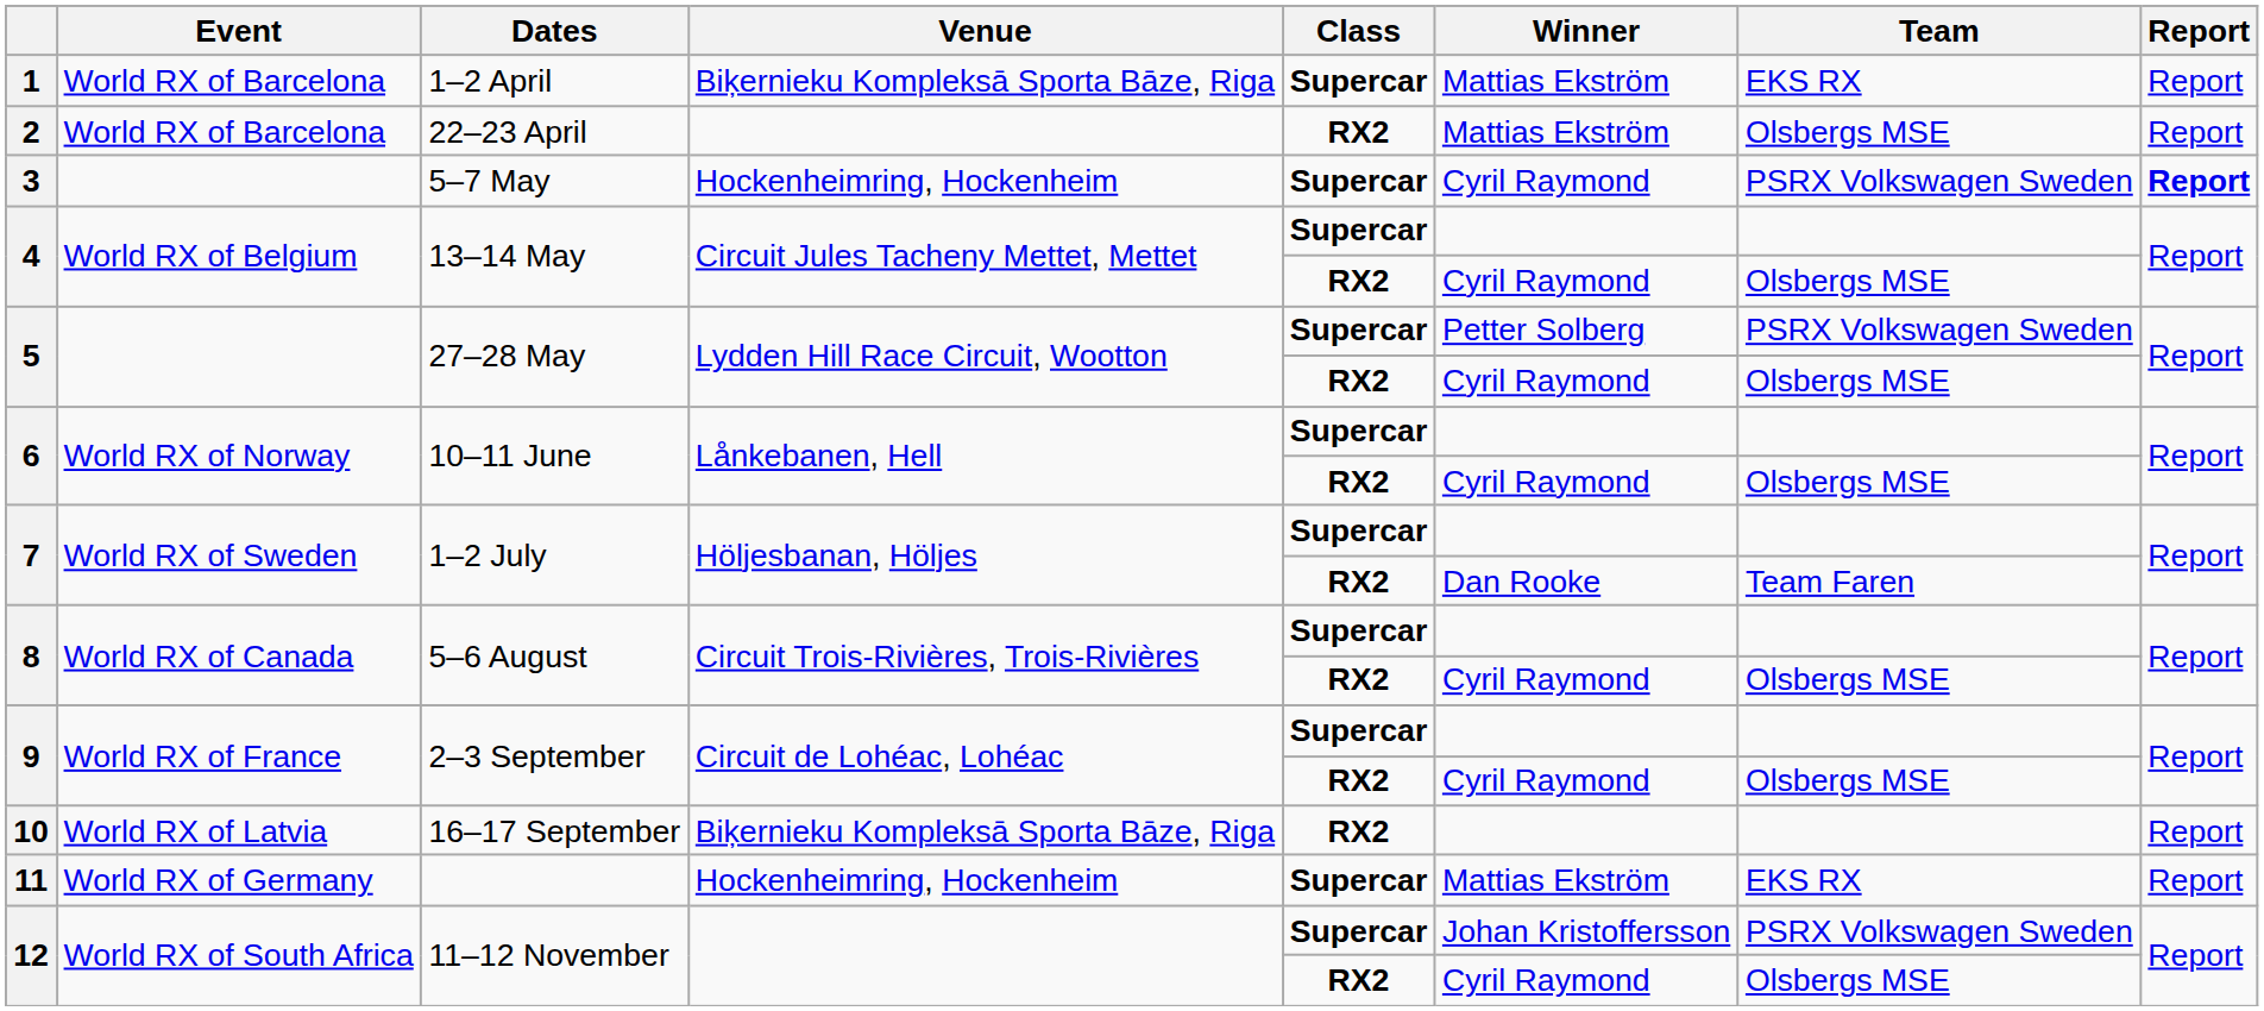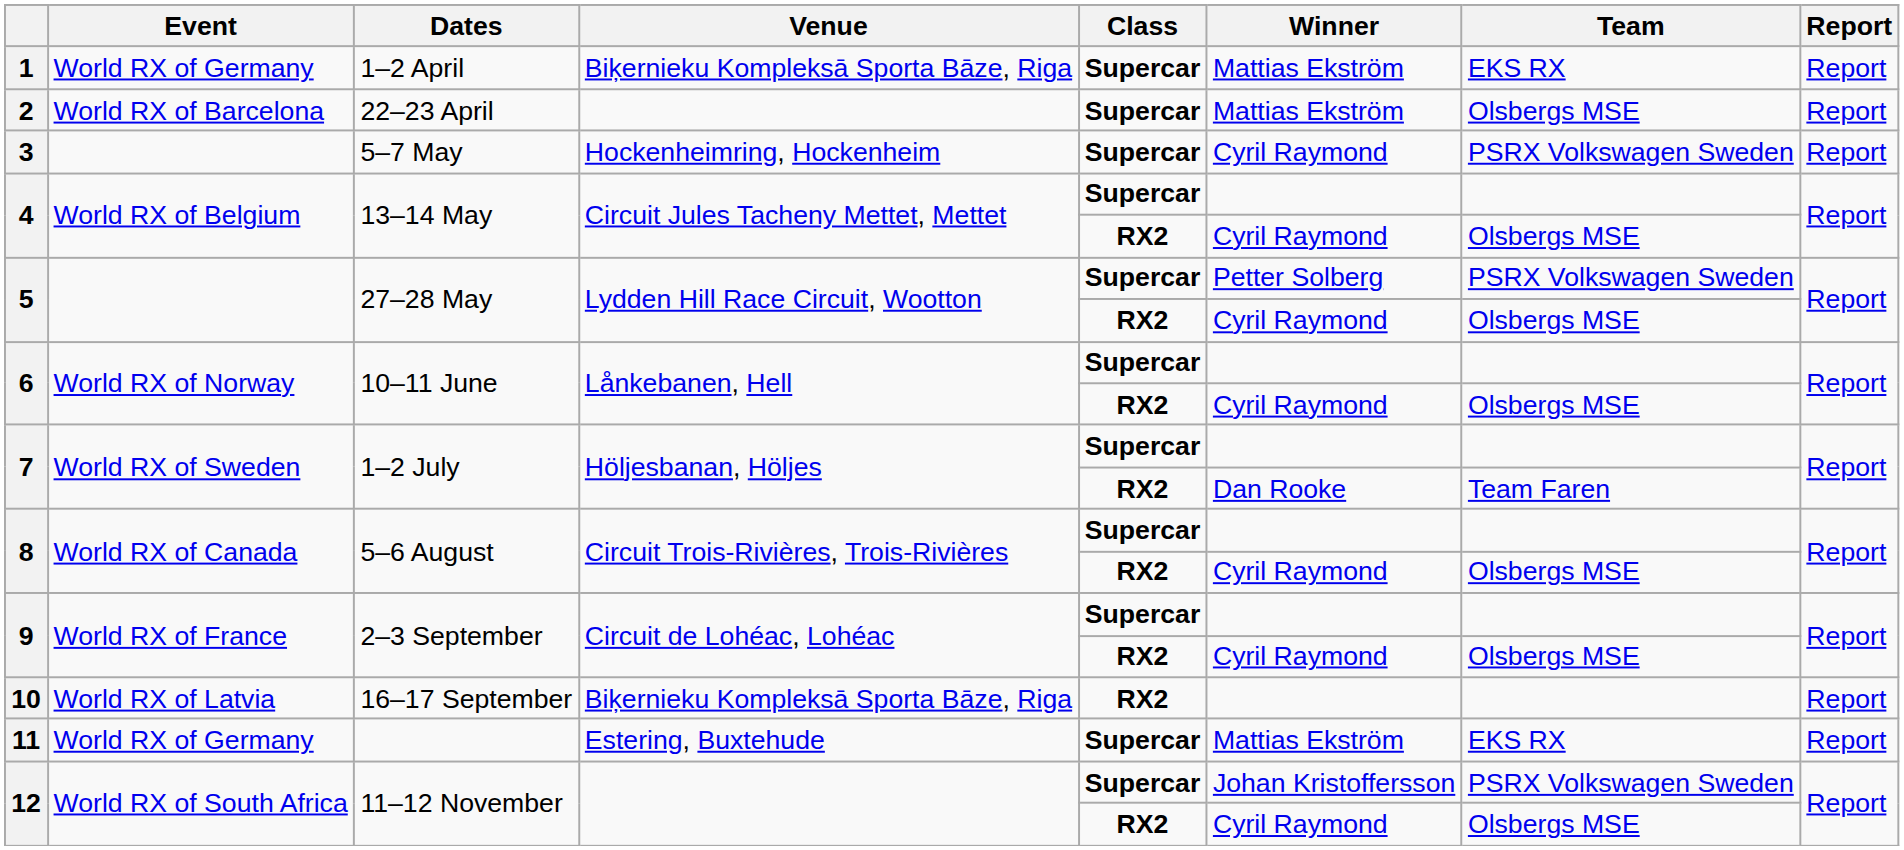1 | Event: World RX of Barcelona -> World RX of Germany
2 | Class: RX2 -> Supercar
3 | Report: bold -> normal
11 | Venue: Hockenheimring, Hockenheim -> Estering, Buxtehude
